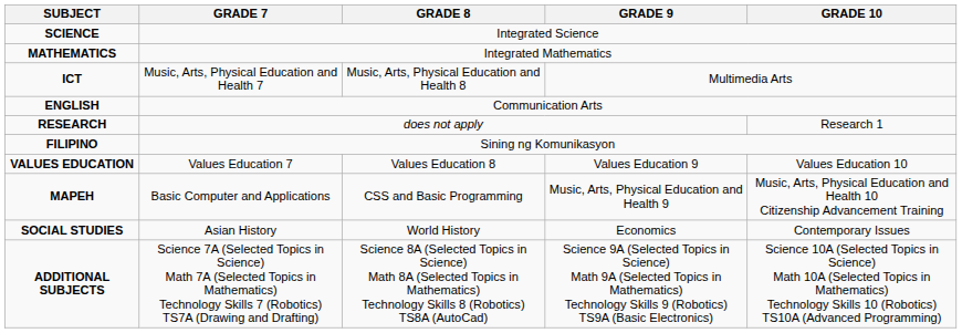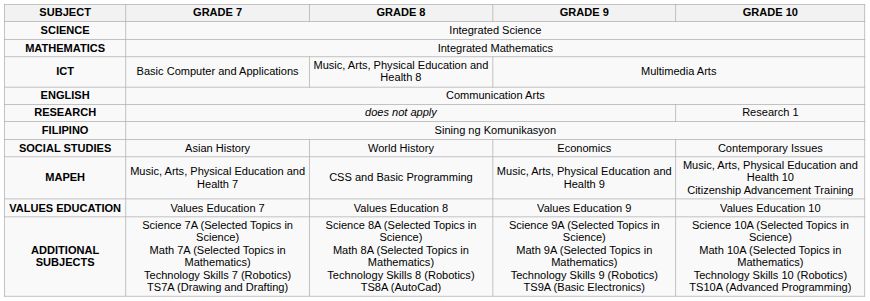ICT | GRADE 7: Music, Arts, Physical Education and Health 7 -> Basic Computer and Applications
rows swapped: SOCIAL STUDIES <-> VALUES EDUCATION
MAPEH | GRADE 7: Basic Computer and Applications -> Music, Arts, Physical Education and Health 7
